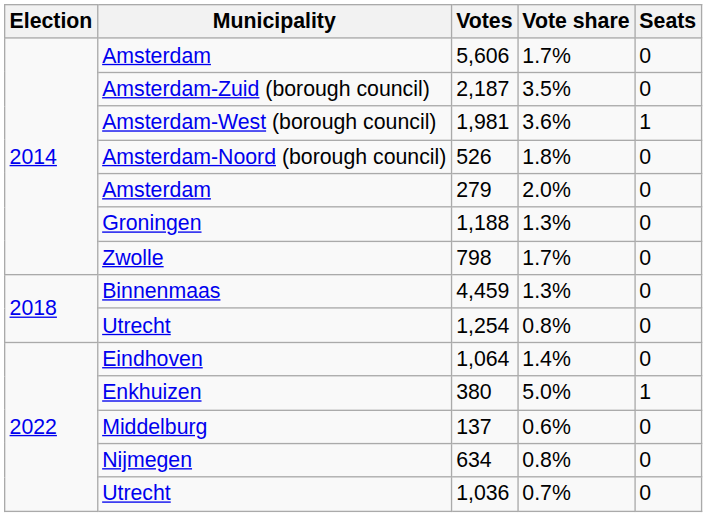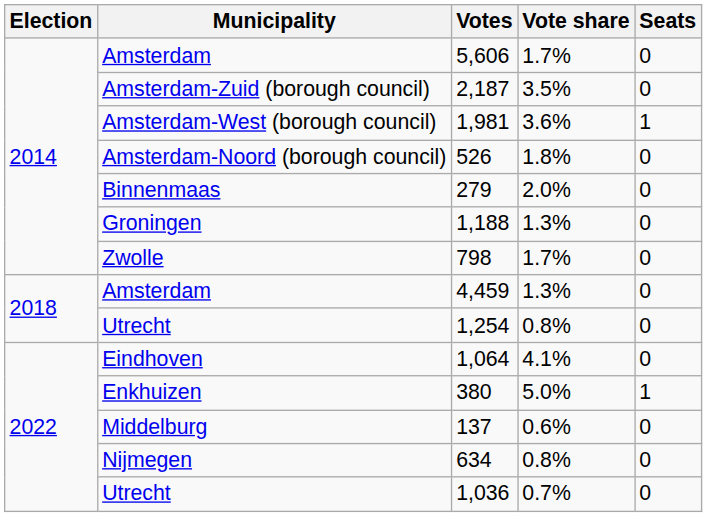279 | Municipality: Amsterdam -> Binnenmaas
4,459 | Municipality: Binnenmaas -> Amsterdam
1,064 | Vote share: 1.4% -> 4.1%
